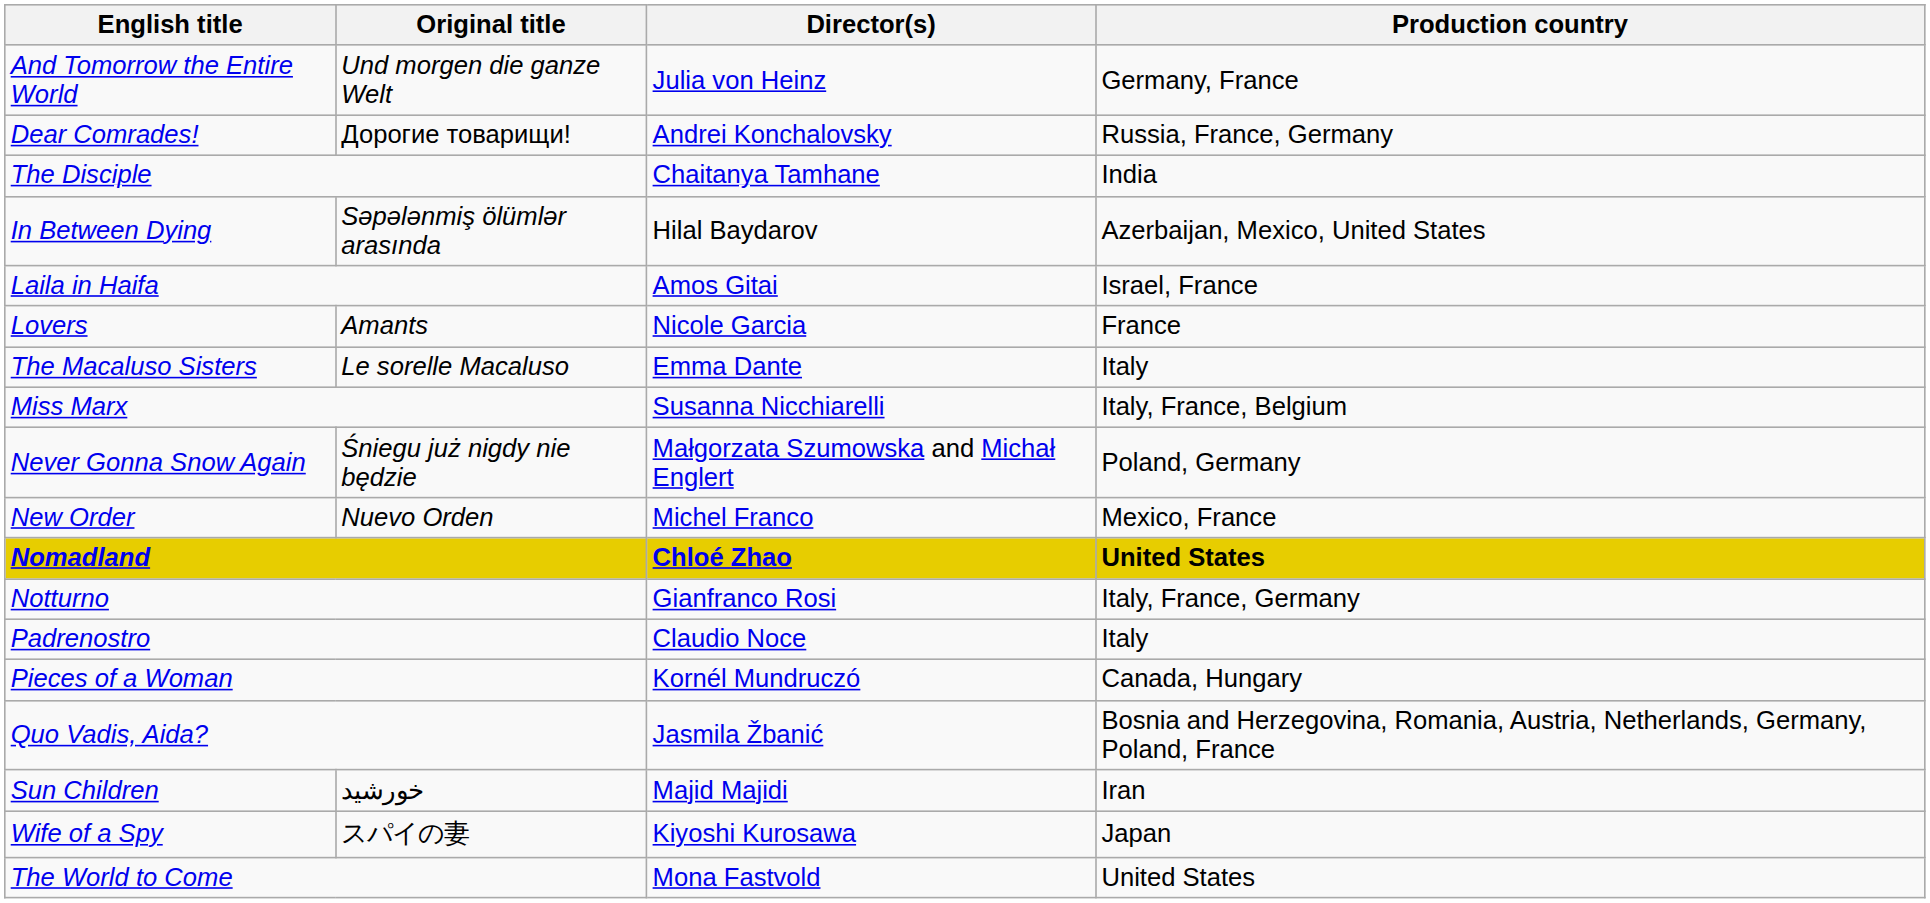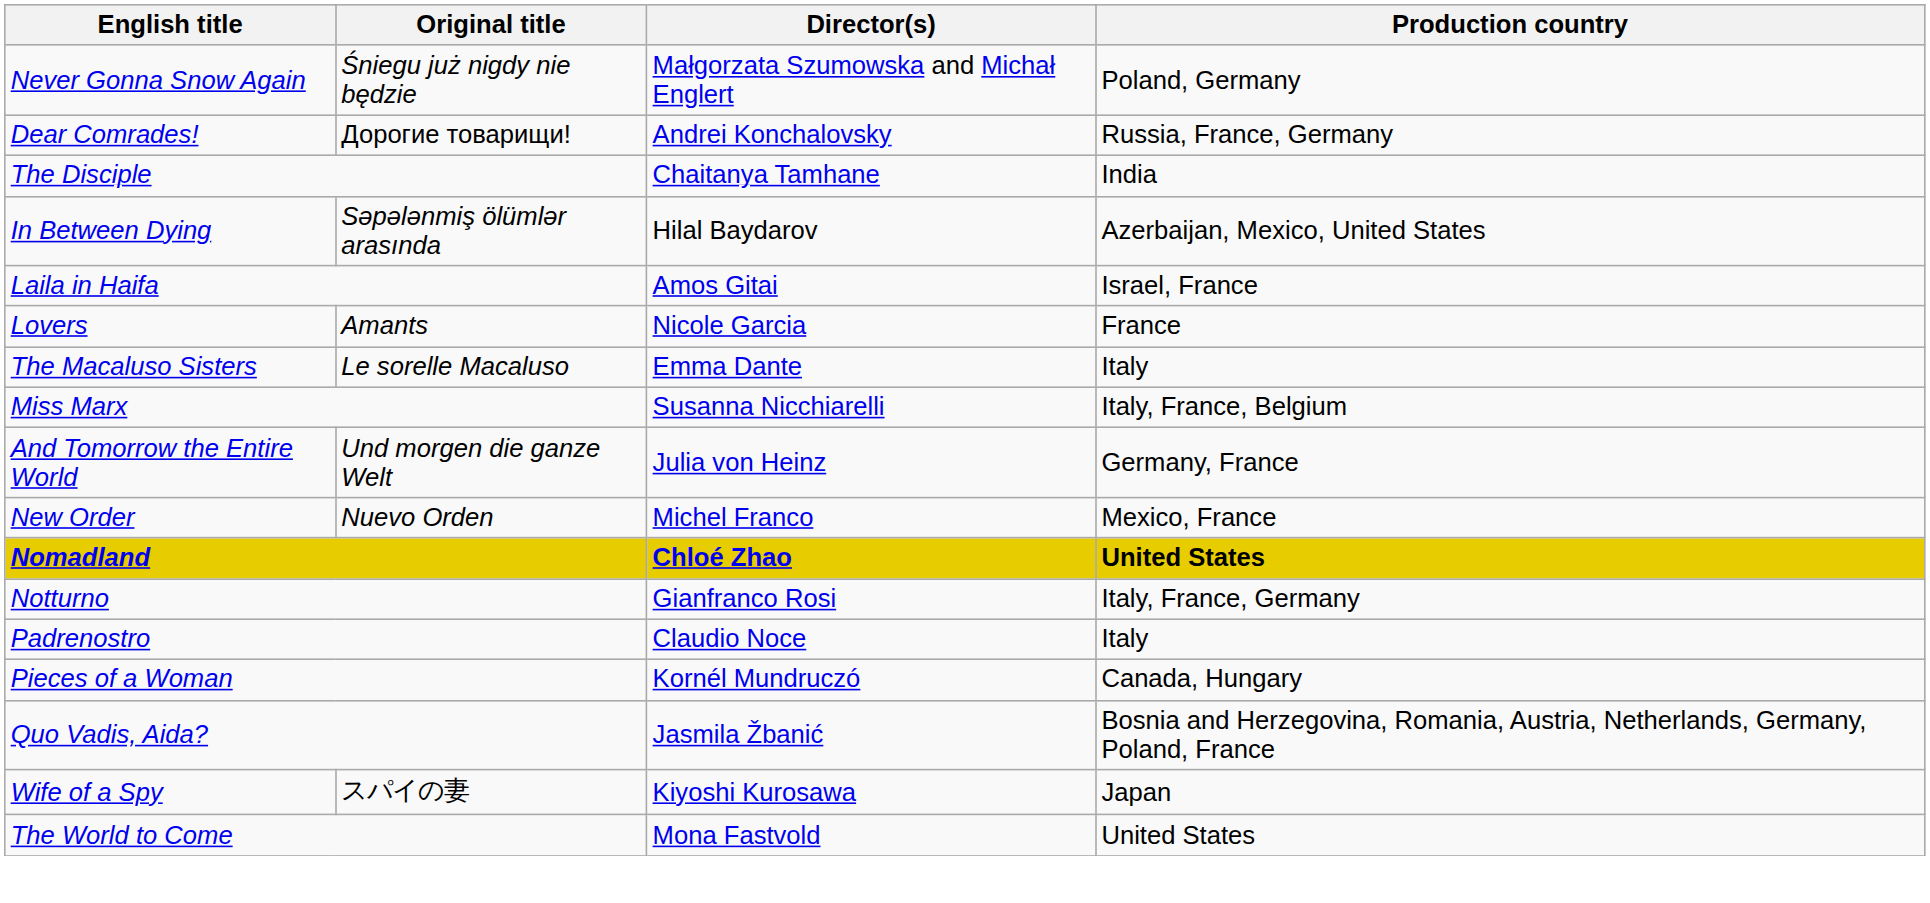rows swapped: And Tomorrow the Entire World <-> Never Gonna Snow Again
- row: Sun Children | خورشید | Majid Majidi | Iran
